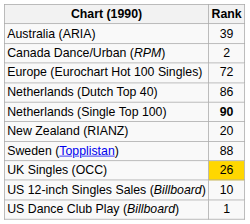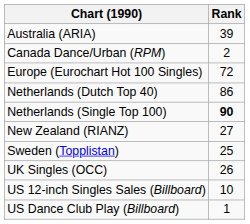New Zealand (RIANZ) | Rank: 20 -> 27
Sweden (Topplistan) | Rank: 88 -> 25
UK Singles (OCC) | Rank: gold background -> no background
